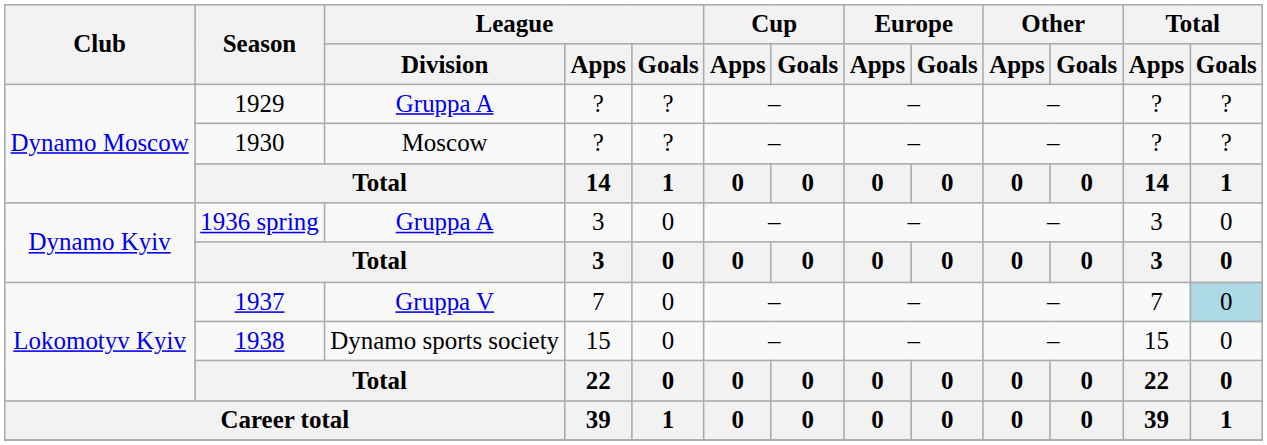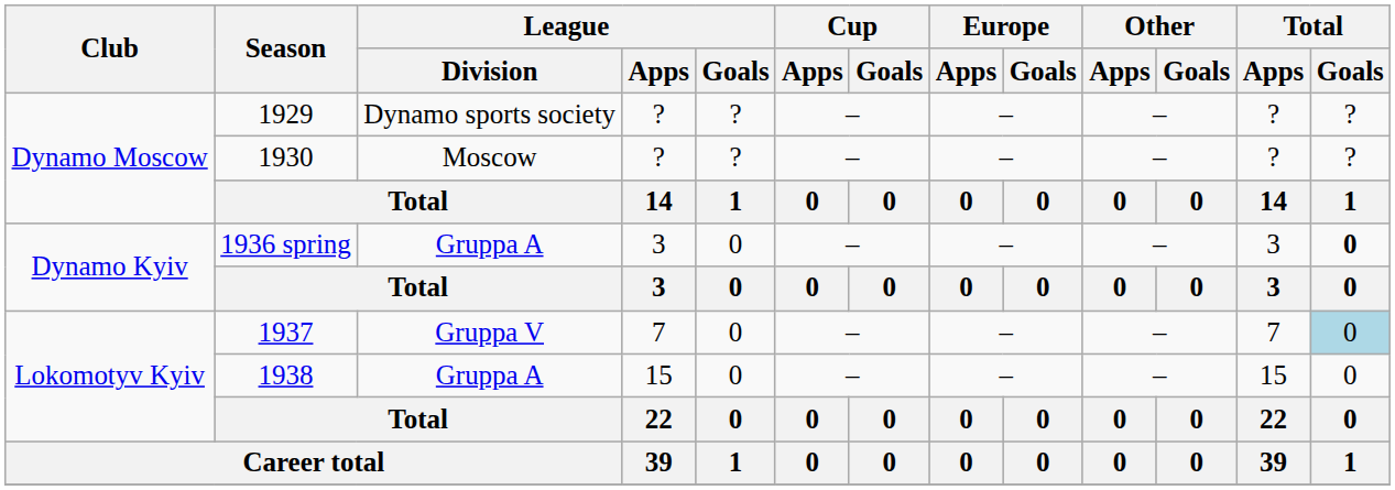1929 | League / Division: Gruppa A -> Dynamo sports society
1936 spring | Total / Goals: normal -> bold
1938 | League / Division: Dynamo sports society -> Gruppa A
